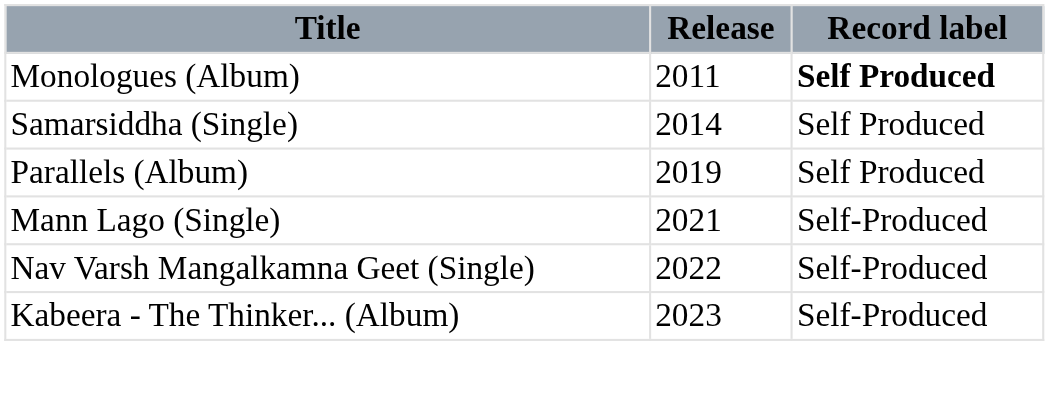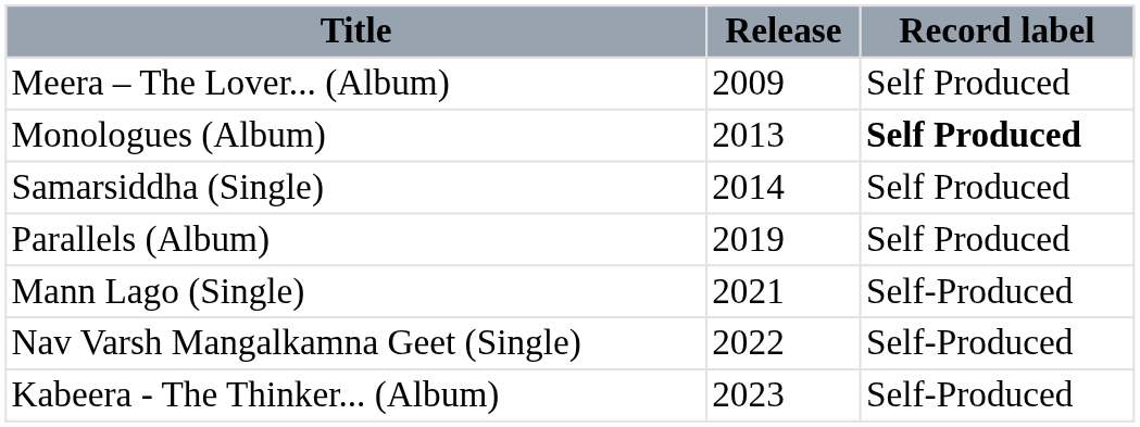+ row: Meera – The Lover... (Album) | 2009 | Self Produced
Monologues (Album) | Release: 2011 -> 2013
